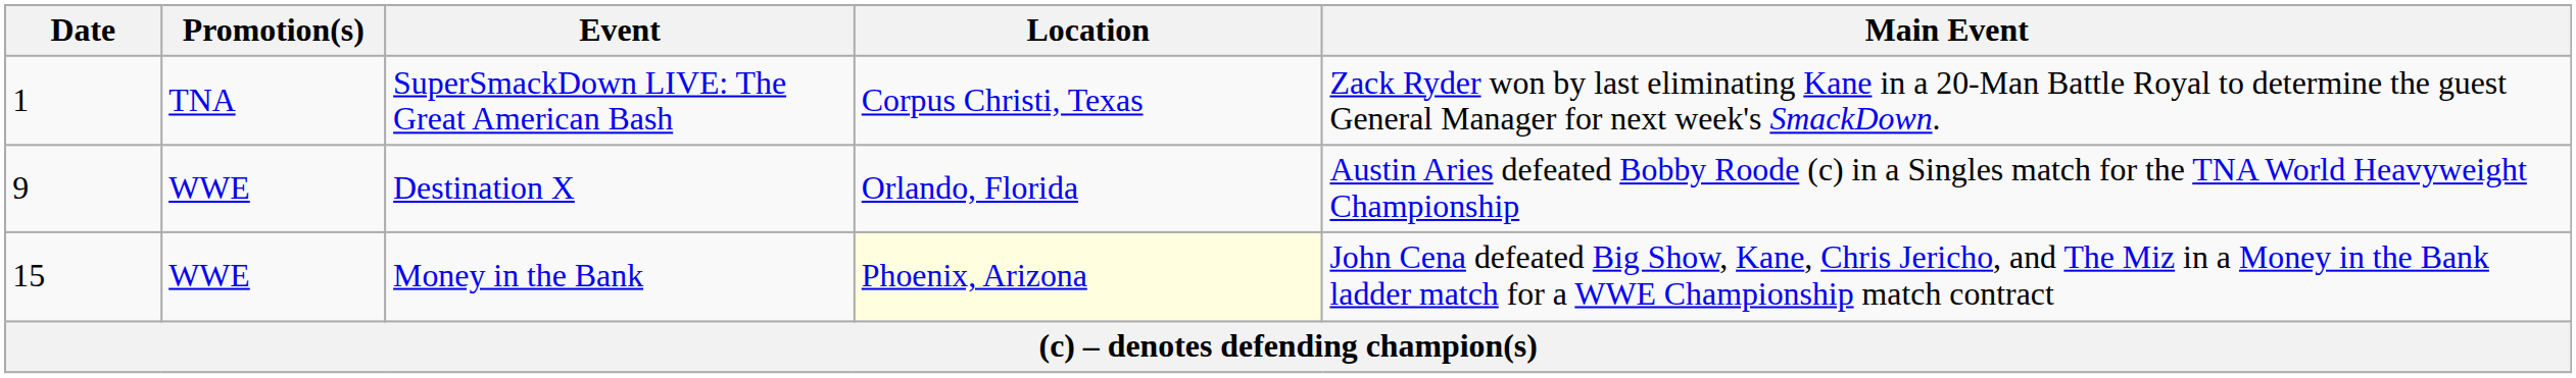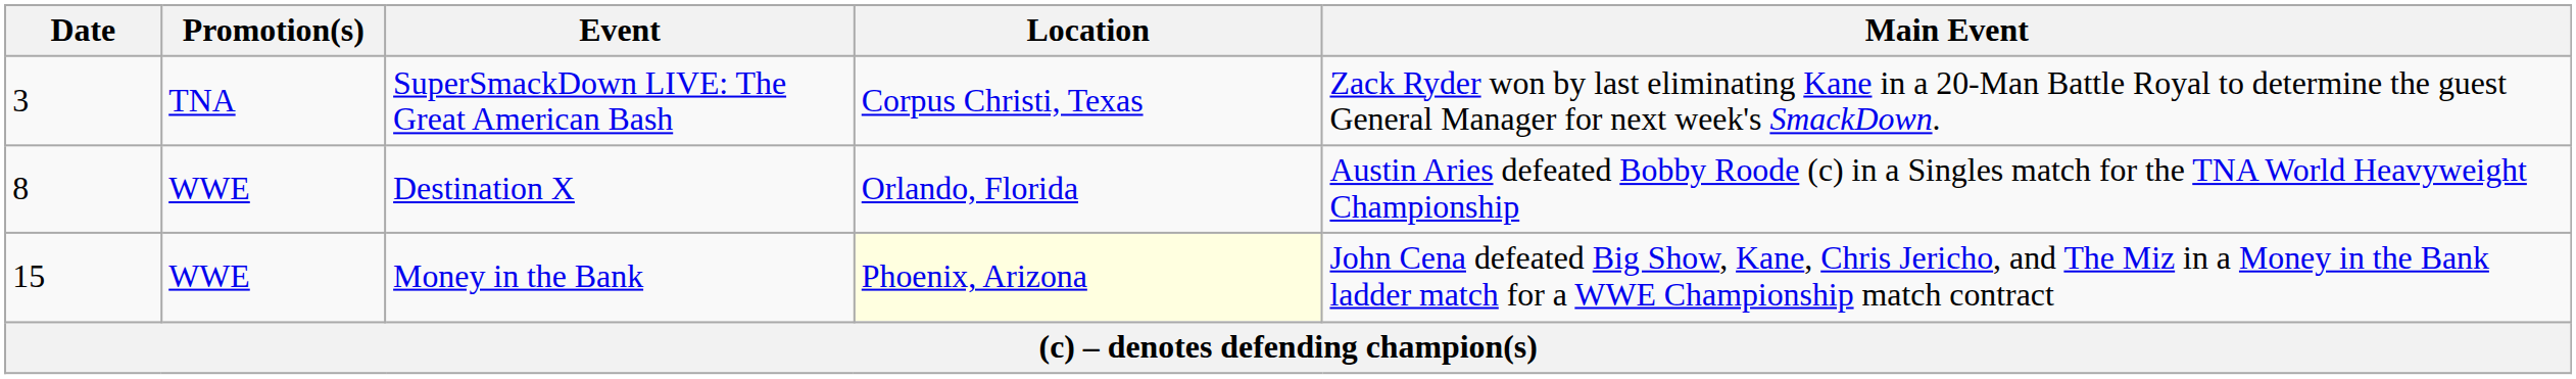SuperSmackDown LIVE: The Great American Bash | Date: 1 -> 3
Destination X | Date: 9 -> 8
